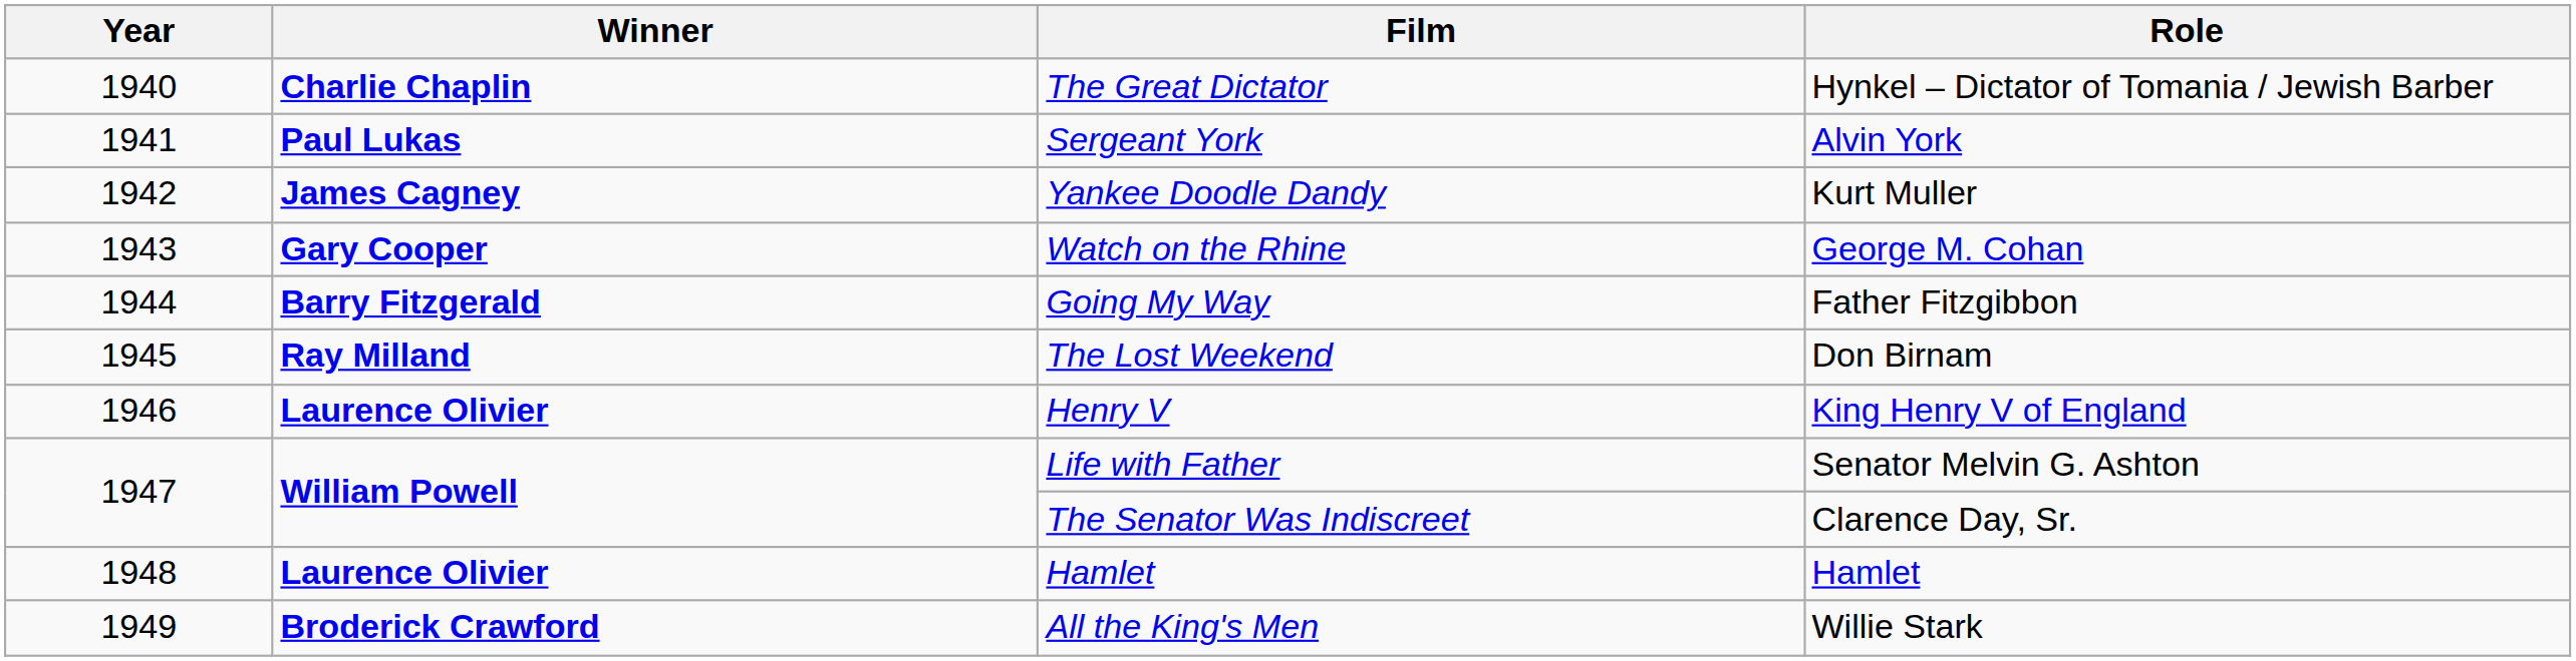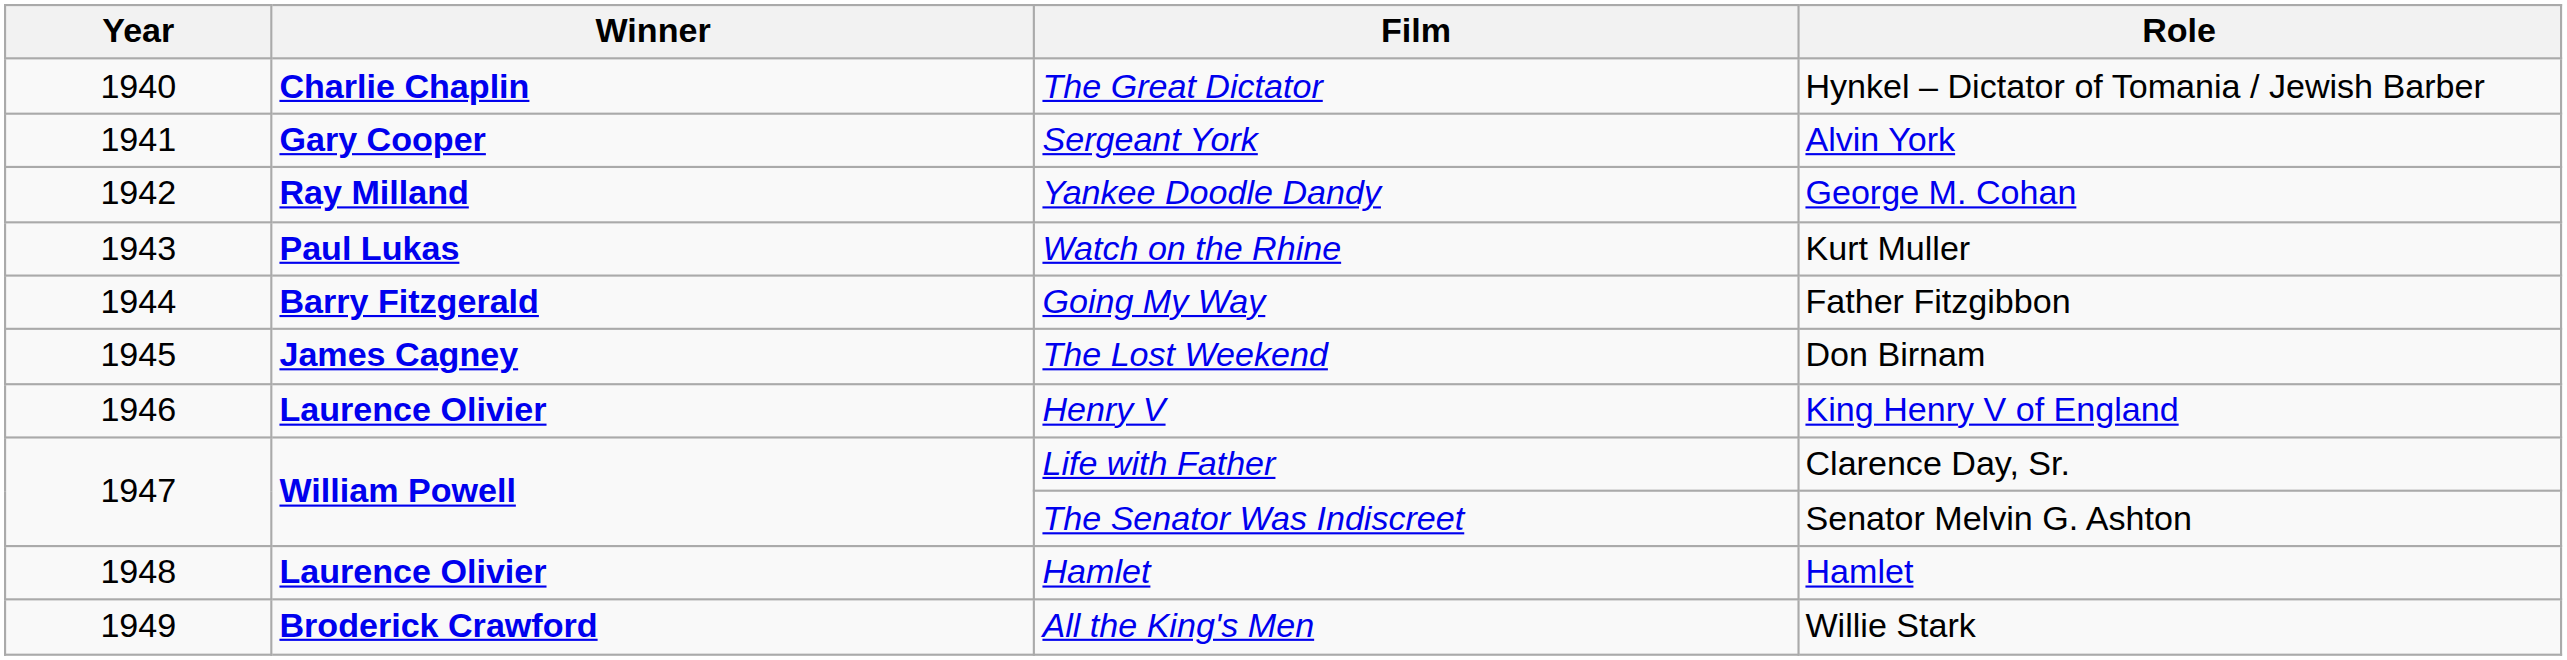Sergeant York | Winner: Paul Lukas -> Gary Cooper
Yankee Doodle Dandy | Winner: James Cagney -> Ray Milland
Yankee Doodle Dandy | Role: Kurt Muller -> George M. Cohan
Watch on the Rhine | Winner: Gary Cooper -> Paul Lukas
Watch on the Rhine | Role: George M. Cohan -> Kurt Muller
The Lost Weekend | Winner: Ray Milland -> James Cagney
Life with Father | Role: Senator Melvin G. Ashton -> Clarence Day, Sr.
The Senator Was Indiscreet | Role: Clarence Day, Sr. -> Senator Melvin G. Ashton
